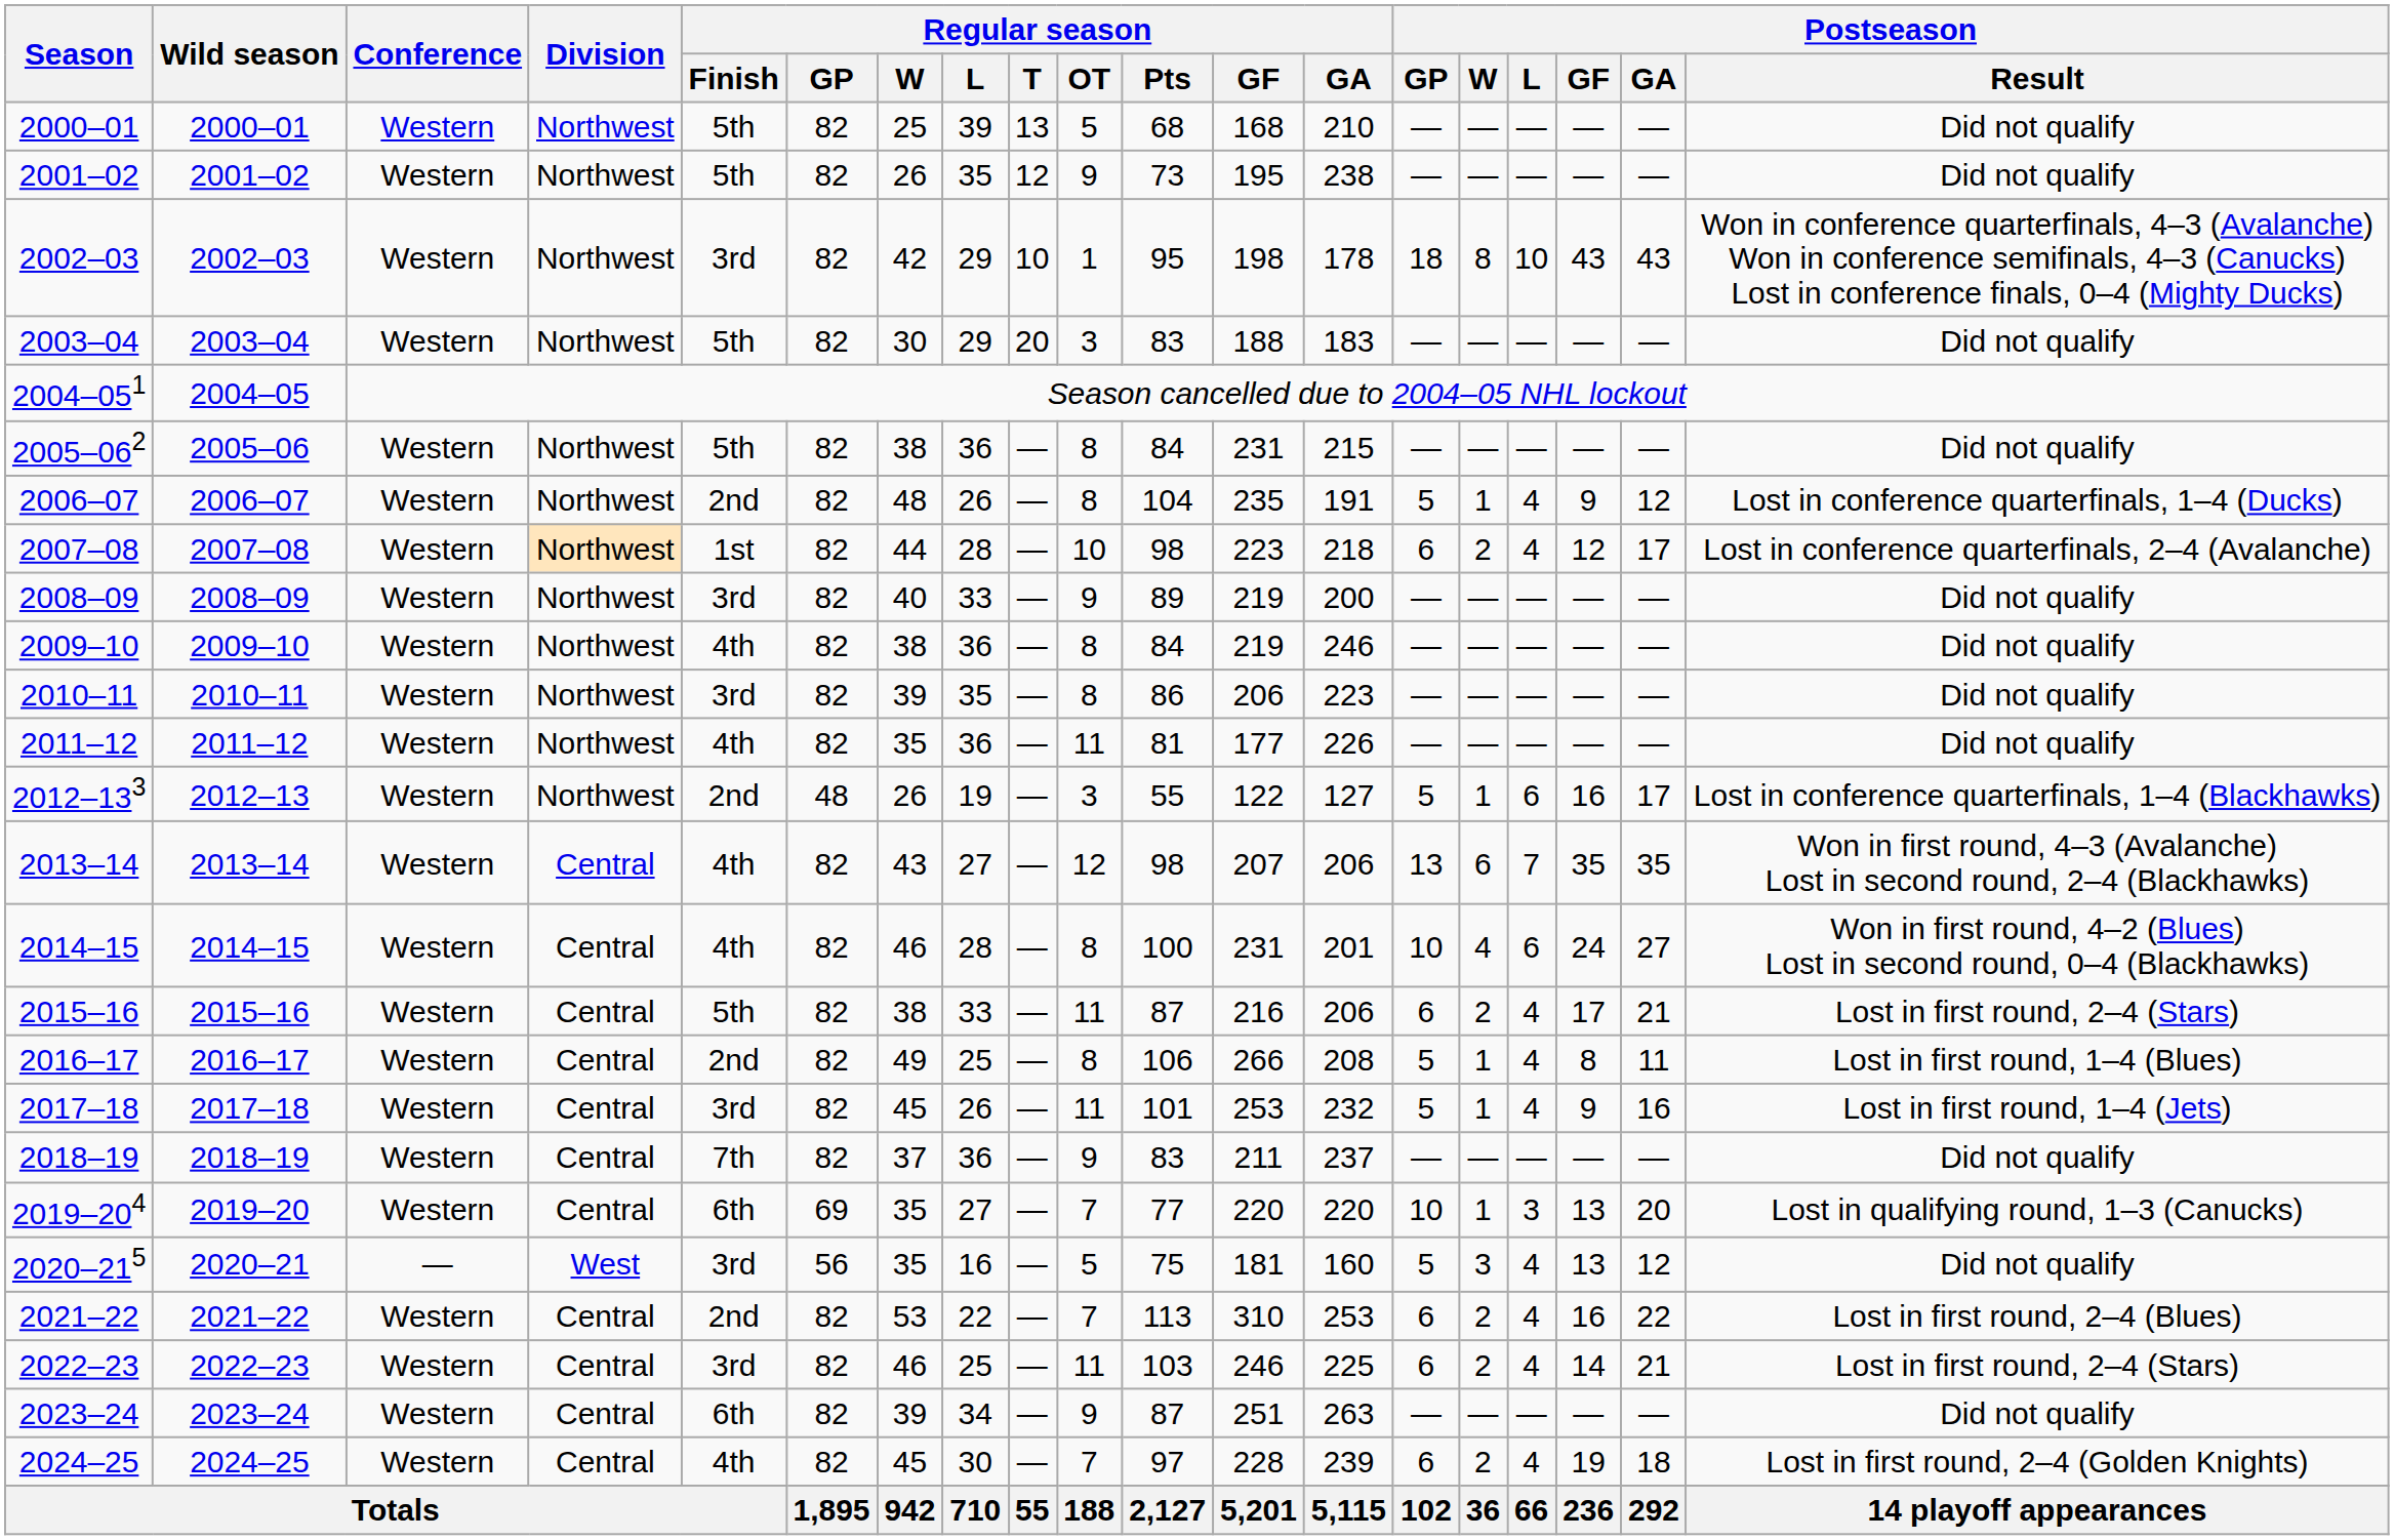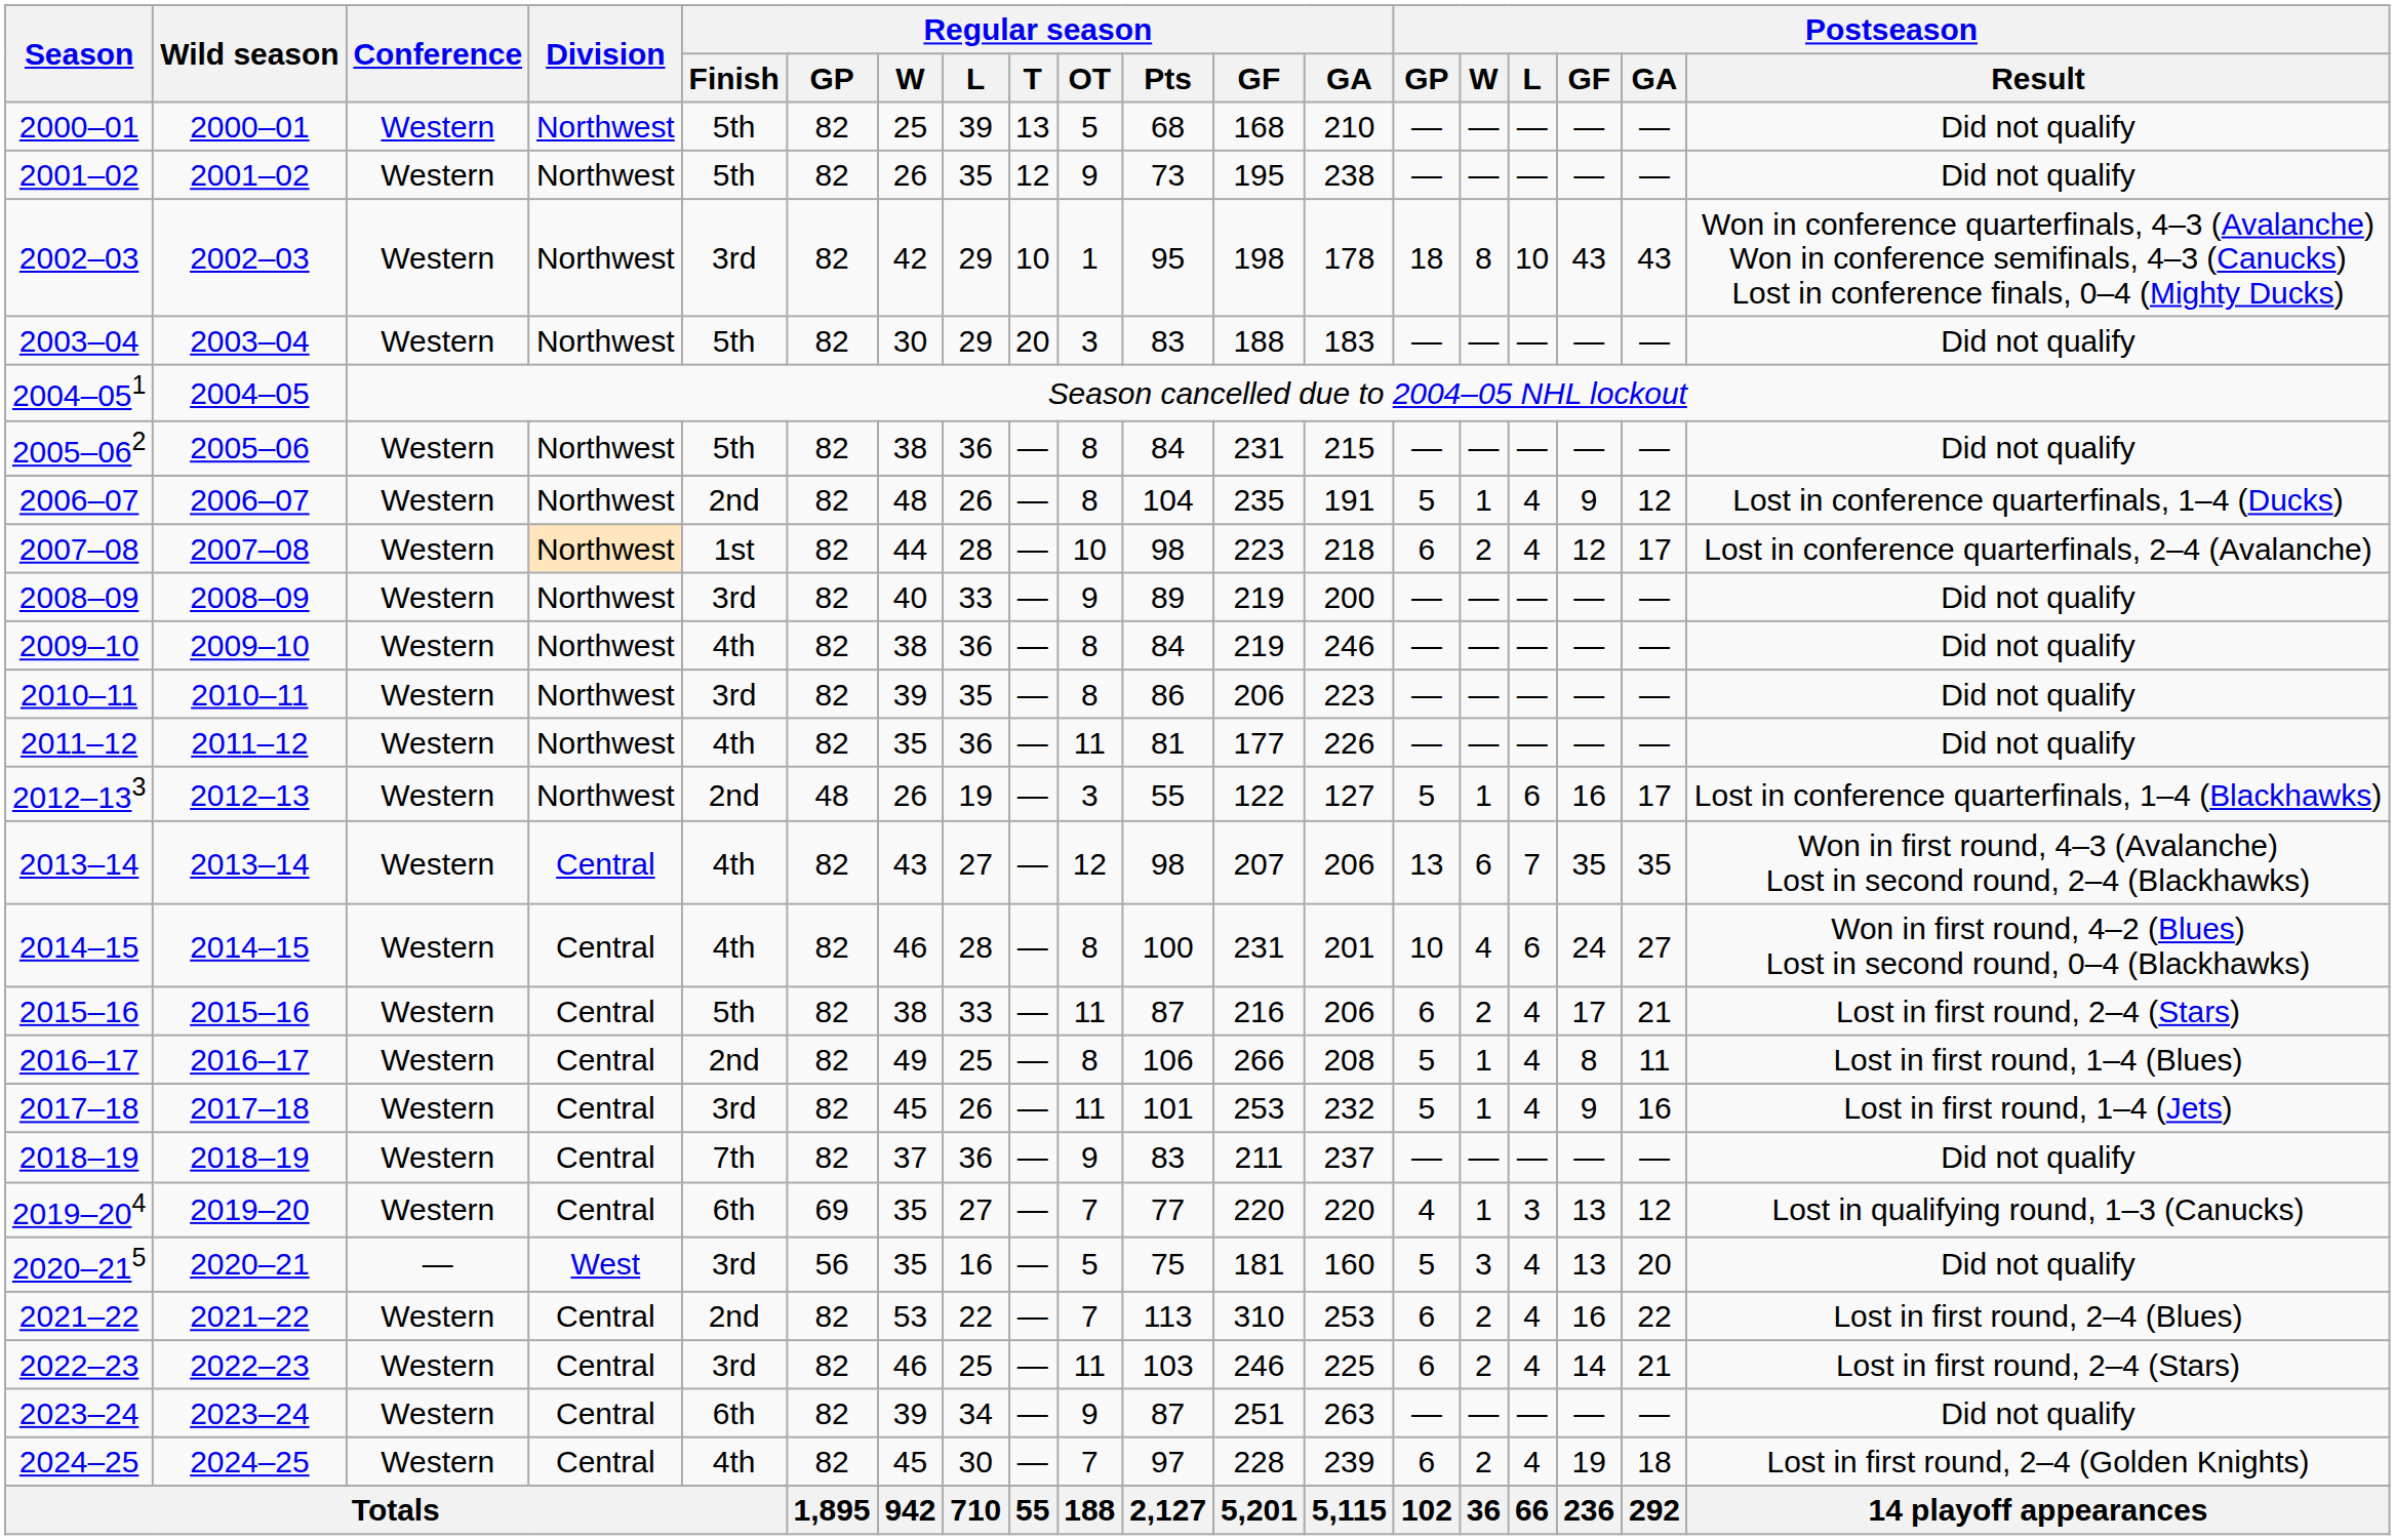2019–204 | Postseason / GP: 10 -> 4
2019–204 | Postseason / GA: 20 -> 12
2020–215 | Postseason / GA: 12 -> 20
